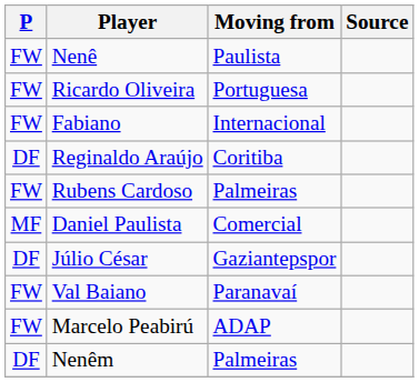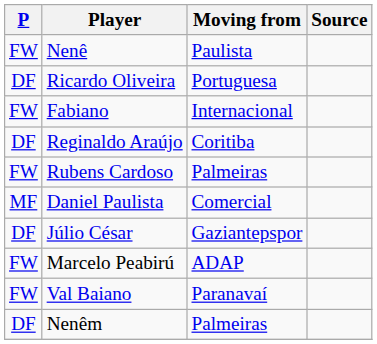Ricardo Oliveira | P: FW -> DF
rows swapped: Val Baiano <-> Marcelo Peabirú
